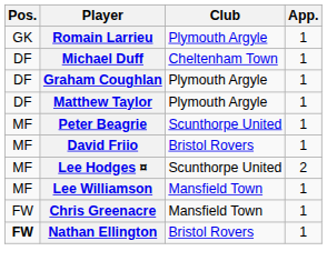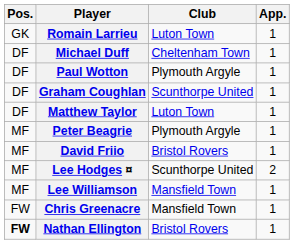Romain Larrieu | Club: Plymouth Argyle -> Luton Town
+ row: DF | Paul Wotton | Plymouth Argyle | 1
Graham Coughlan | Club: Plymouth Argyle -> Scunthorpe United
Matthew Taylor | Club: Plymouth Argyle -> Luton Town
Peter Beagrie | Club: Scunthorpe United -> Plymouth Argyle
